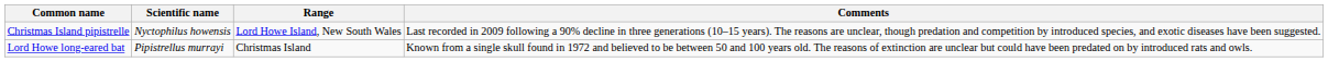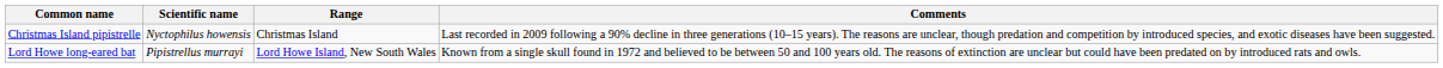Christmas Island pipistrelle | Range: Lord Howe Island, New South Wales -> Christmas Island
Lord Howe long-eared bat | Range: Christmas Island -> Lord Howe Island, New South Wales
